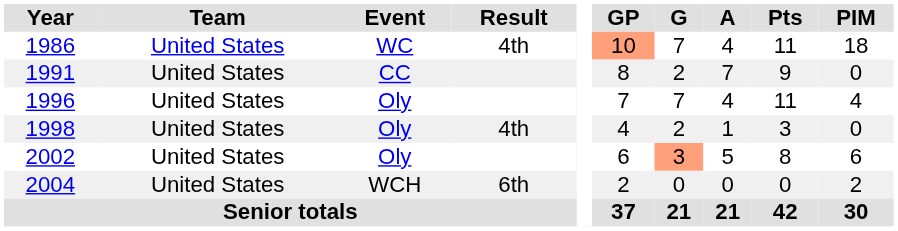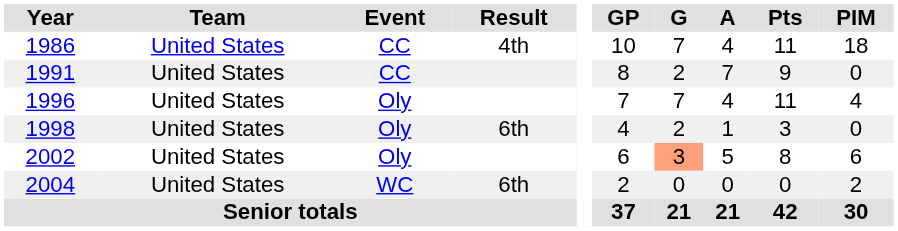1986 | Event: WC -> CC
1986 | GP: lightsalmon background -> no background
1998 | Result: 4th -> 6th
2004 | Event: WCH -> WC
